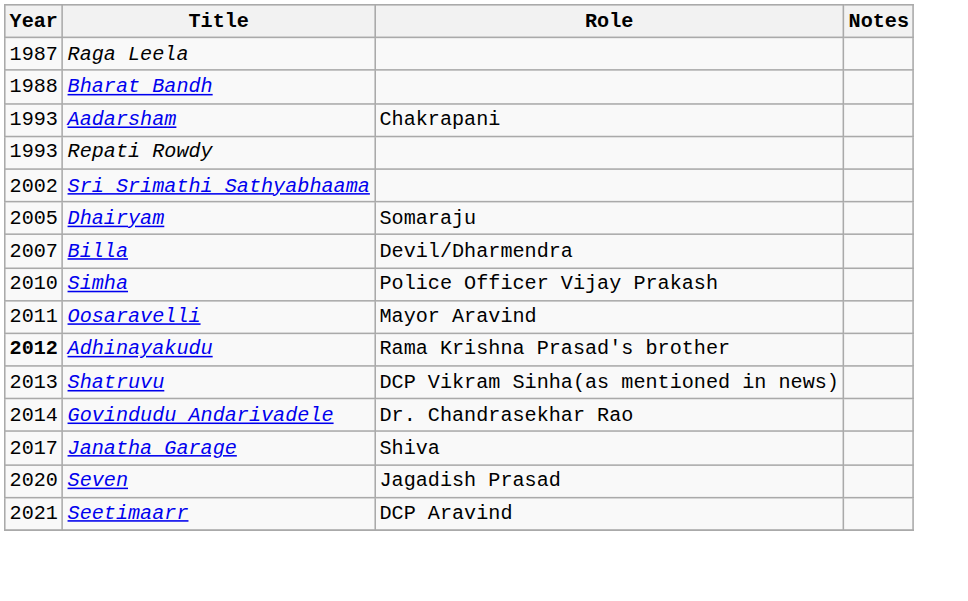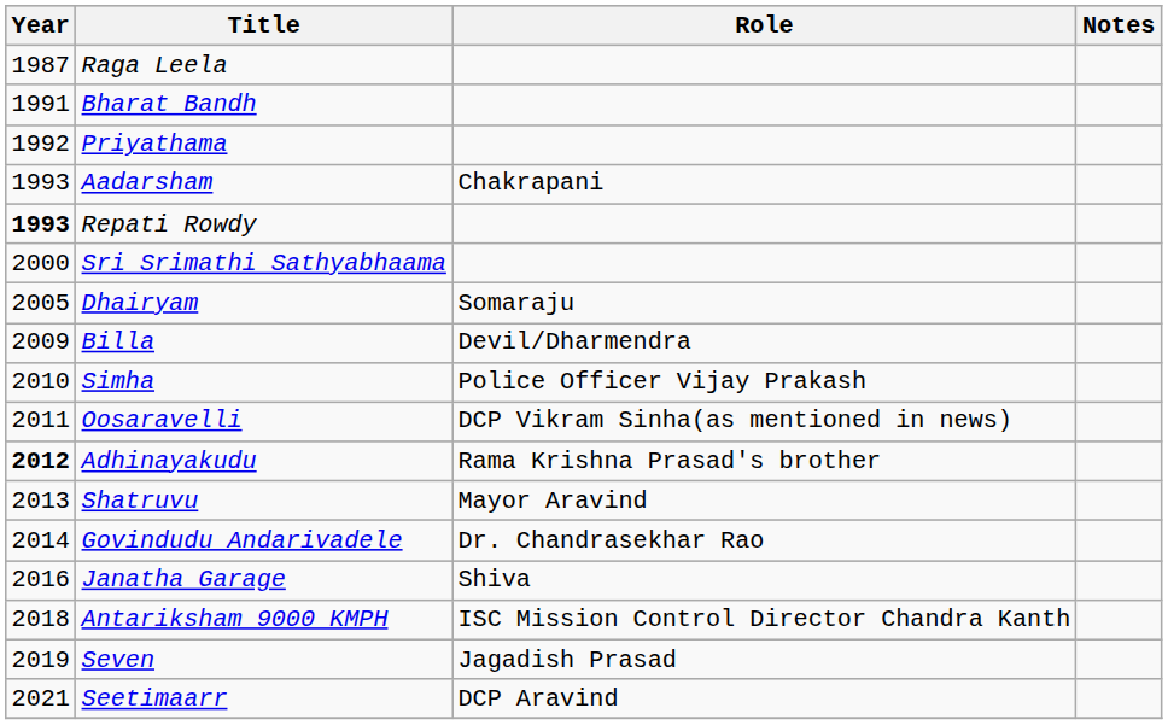Bharat Bandh | Year: 1988 -> 1991
+ row: 1992 | Priyathama
Repati Rowdy | Year: normal -> bold
Sri Srimathi Sathyabhaama | Year: 2002 -> 2000
Billa | Year: 2007 -> 2009
Oosaravelli | Role: Mayor Aravind -> DCP Vikram Sinha(as mentioned in news)
Shatruvu | Role: DCP Vikram Sinha(as mentioned in news) -> Mayor Aravind
Janatha Garage | Year: 2017 -> 2016
+ row: 2018 | Antariksham 9000 KMPH | ISC Mission Control Director Chandra Kanth
Seven | Year: 2020 -> 2019
